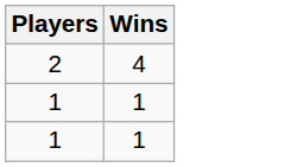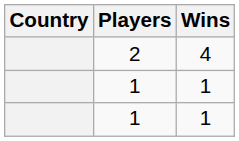+ column: Country
